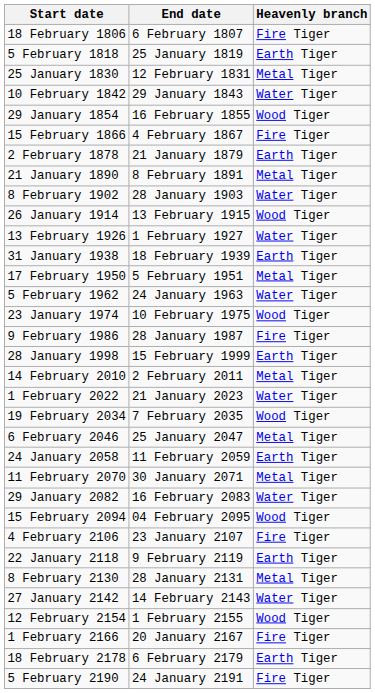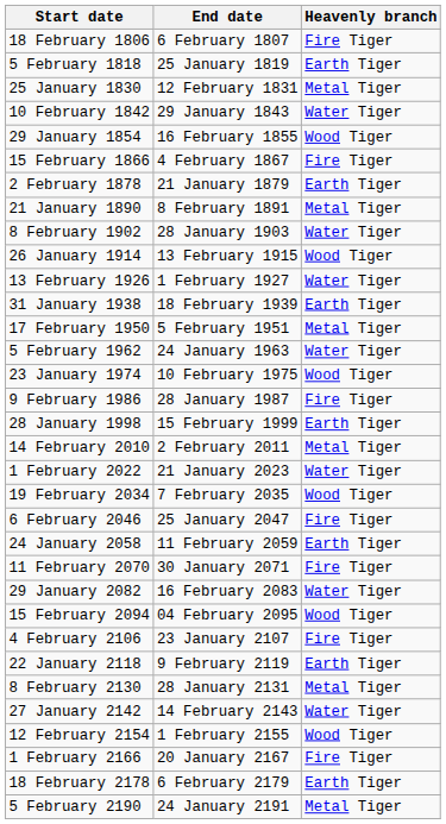6 February 2046 | Heavenly branch: Metal Tiger -> Fire Tiger
11 February 2070 | Heavenly branch: Metal Tiger -> Fire Tiger
5 February 2190 | Heavenly branch: Fire Tiger -> Metal Tiger
